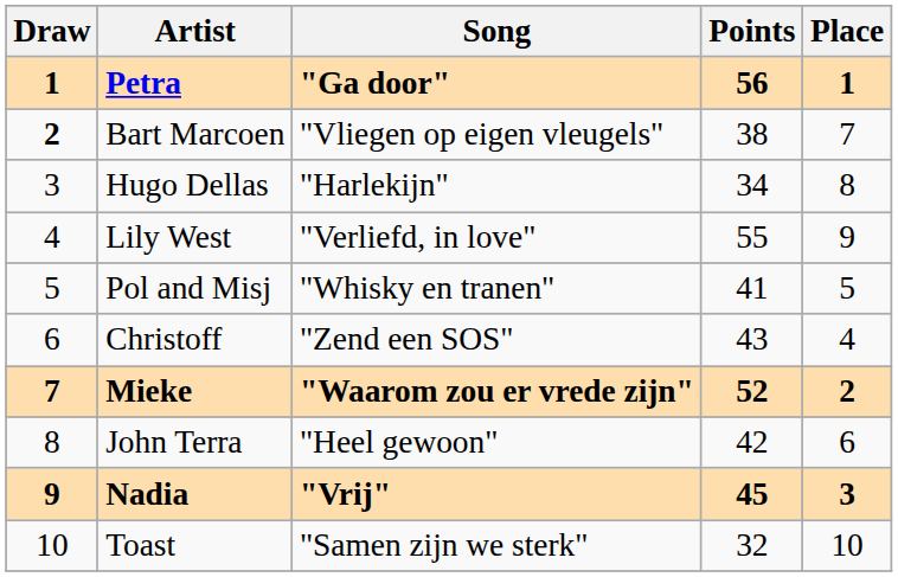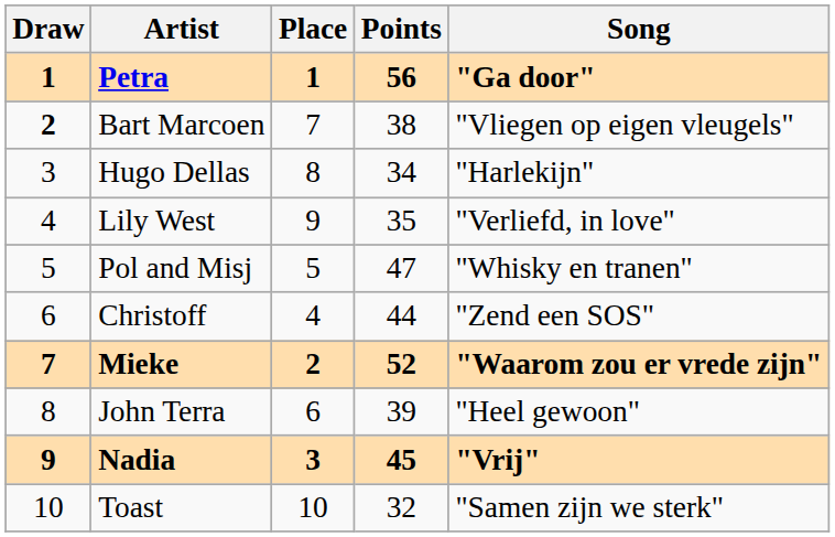columns swapped: Song <-> Place
Lily West | Points: 55 -> 35
Pol and Misj | Points: 41 -> 47
Christoff | Points: 43 -> 44
John Terra | Points: 42 -> 39
